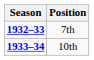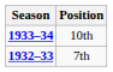rows swapped: 7th <-> 10th
